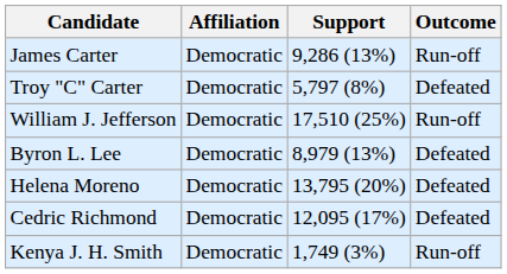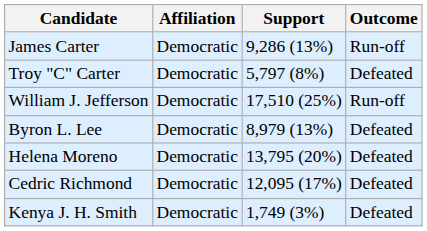Kenya J. H. Smith | Outcome: Run-off -> Defeated
